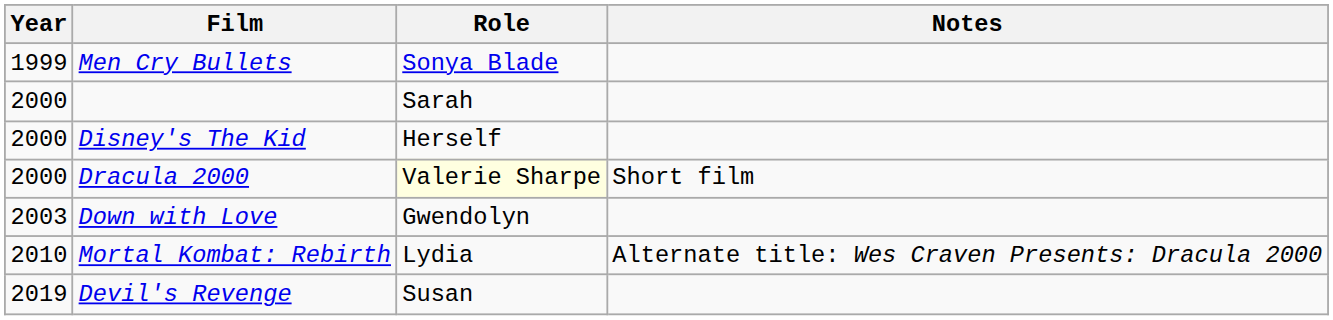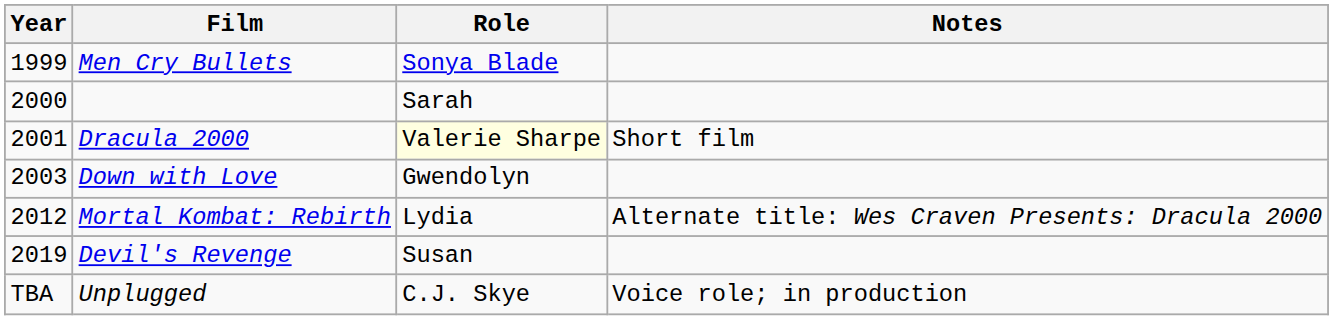- row: 2000 | Disney's The Kid | Herself
Dracula 2000 | Year: 2000 -> 2001
Mortal Kombat: Rebirth | Year: 2010 -> 2012
+ row: TBA | Unplugged | C.J. Skye | Voice role; in production
